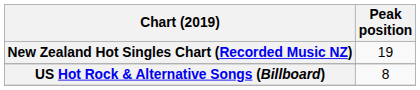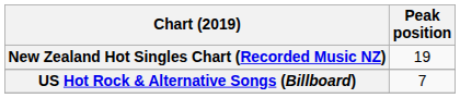US Hot Rock & Alternative Songs (Billboard) | Peak position: 8 -> 7
